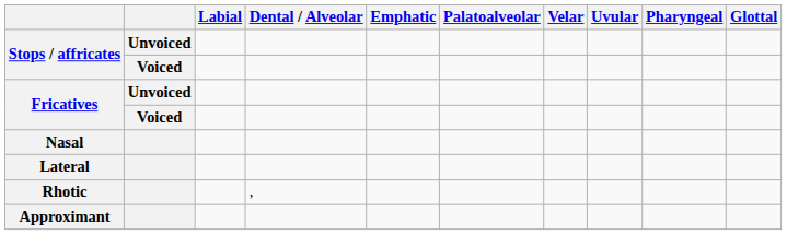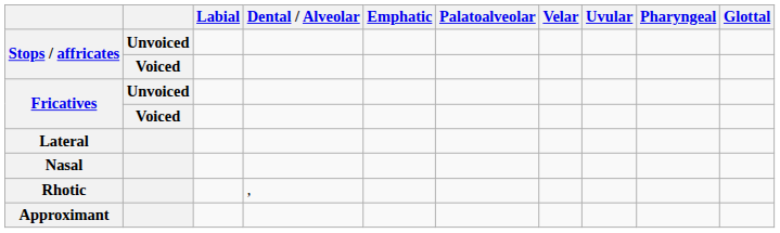rows swapped: Nasal <-> Lateral
